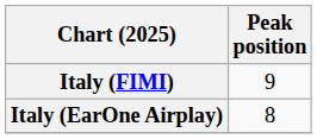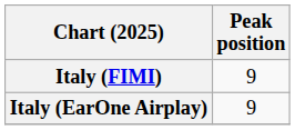Italy (EarOne Airplay) | Peak position: 8 -> 9
